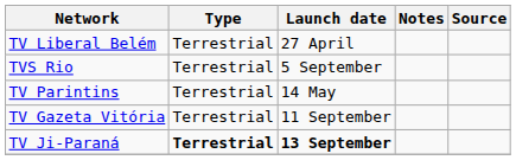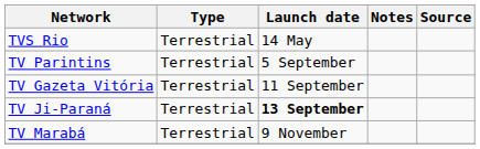- row: TV Liberal Belém | Terrestrial | 27 April
TVS Rio | Launch date: 5 September -> 14 May
TV Parintins | Launch date: 14 May -> 5 September
TV Ji-Paraná | Type: bold -> normal
+ row: TV Marabá | Terrestrial | 9 November
